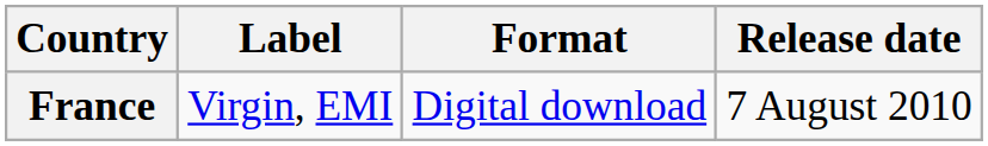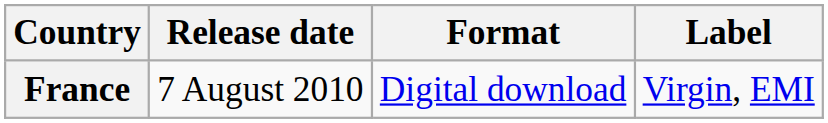columns swapped: Release date <-> Label
